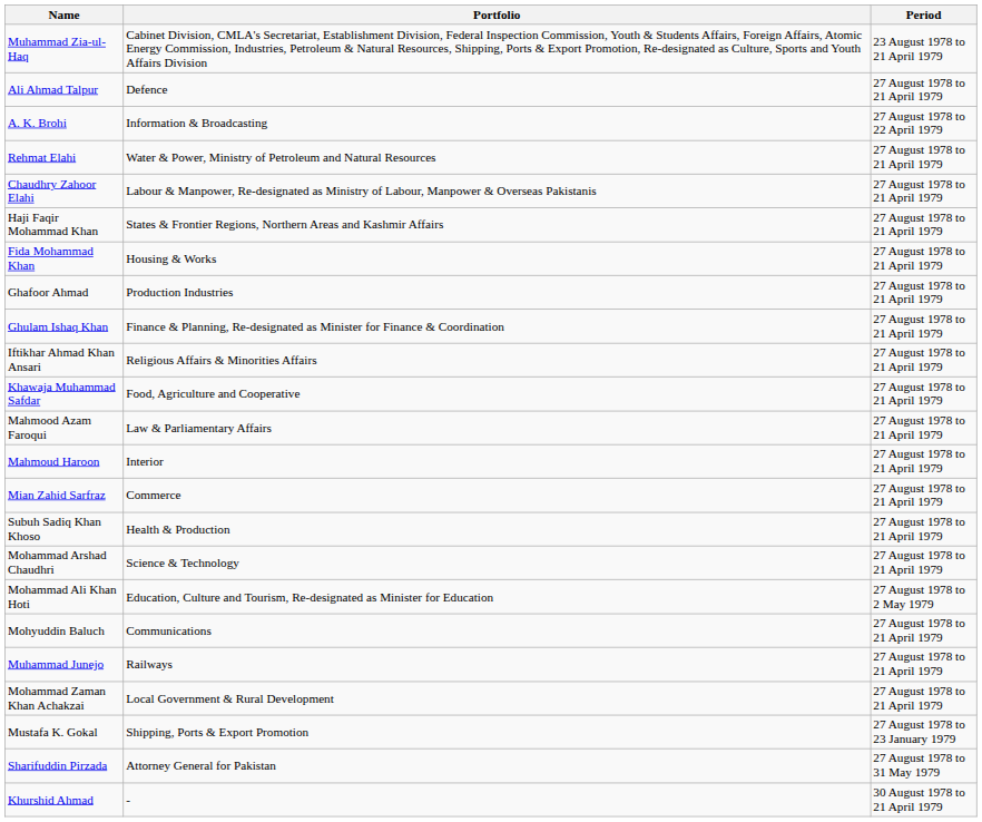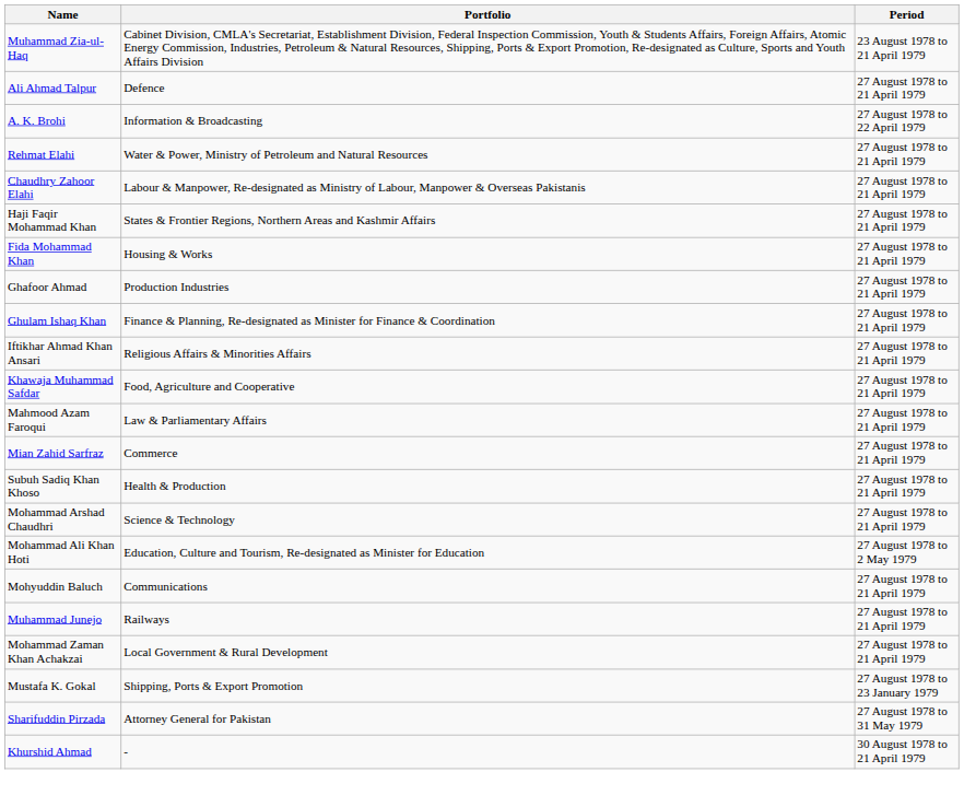- row: Mahmoud Haroon | Interior | 27 August 1978 to 21 April 1979
